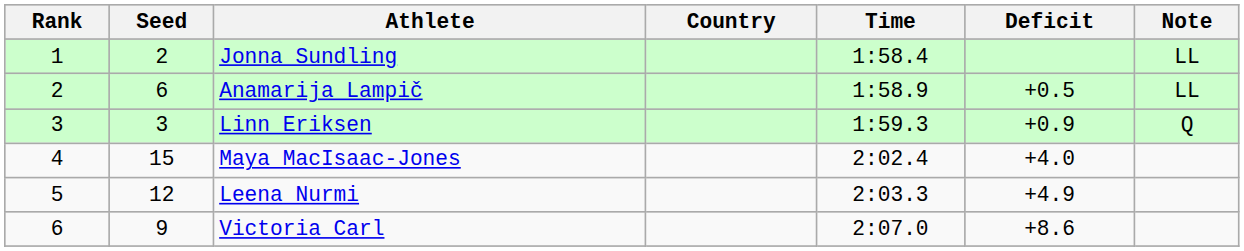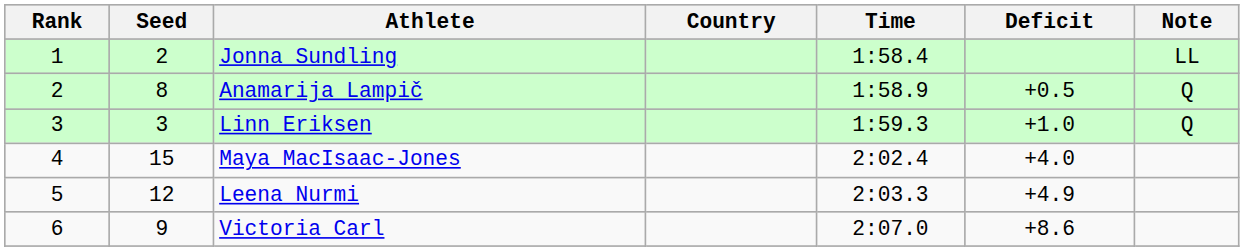Anamarija Lampič | Seed: 6 -> 8
Anamarija Lampič | Note: LL -> Q
Linn Eriksen | Deficit: +0.9 -> +1.0
